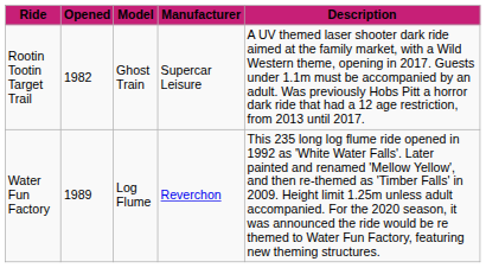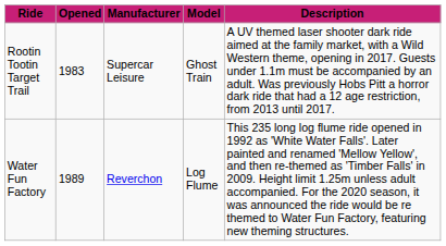columns swapped: Manufacturer <-> Model
Rootin Tootin Target Trail | Opened: 1982 -> 1983
